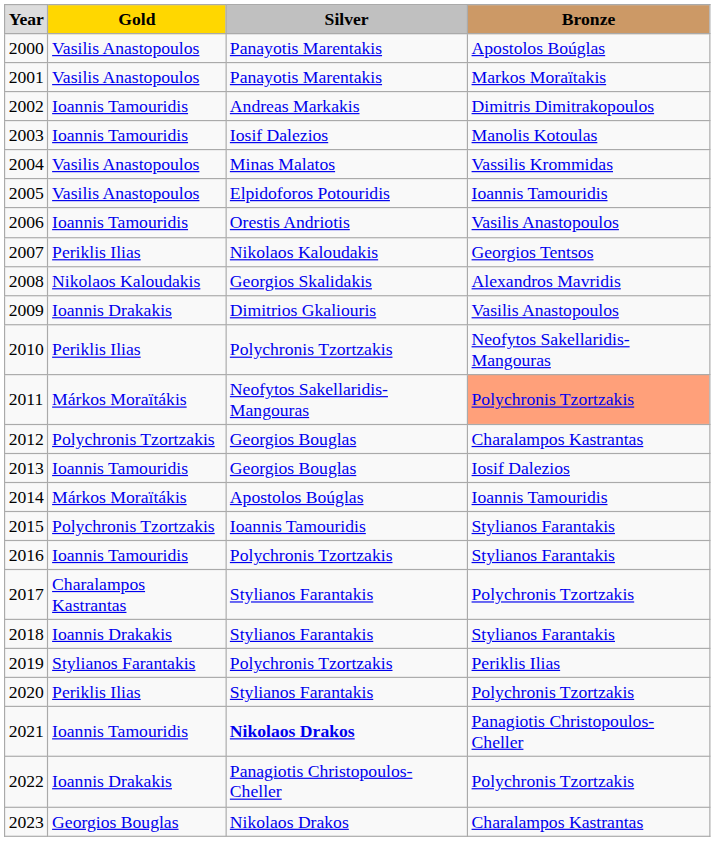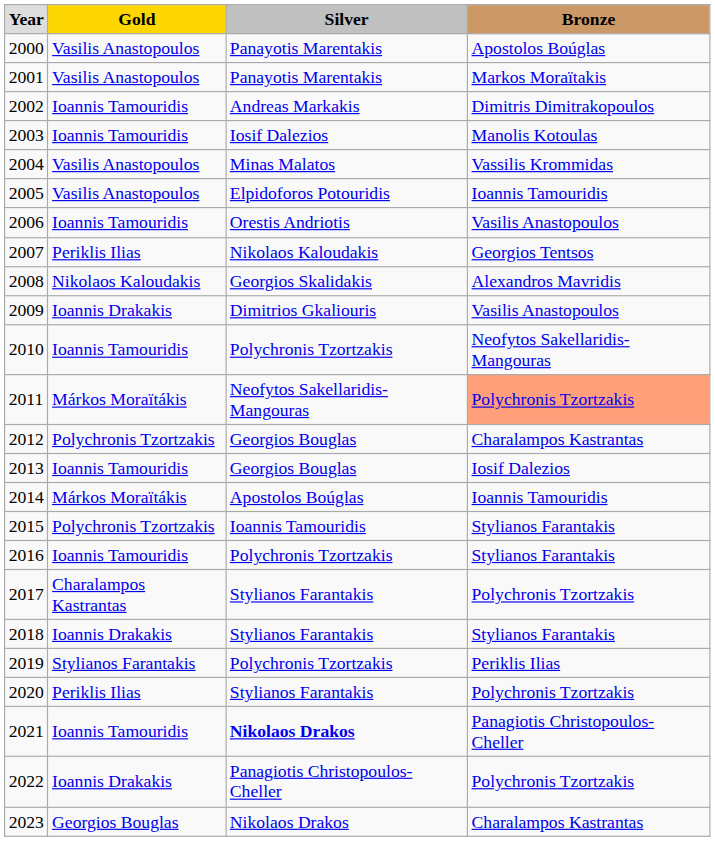2010 | column 2: Periklis Ilias -> Ioannis Tamouridis
